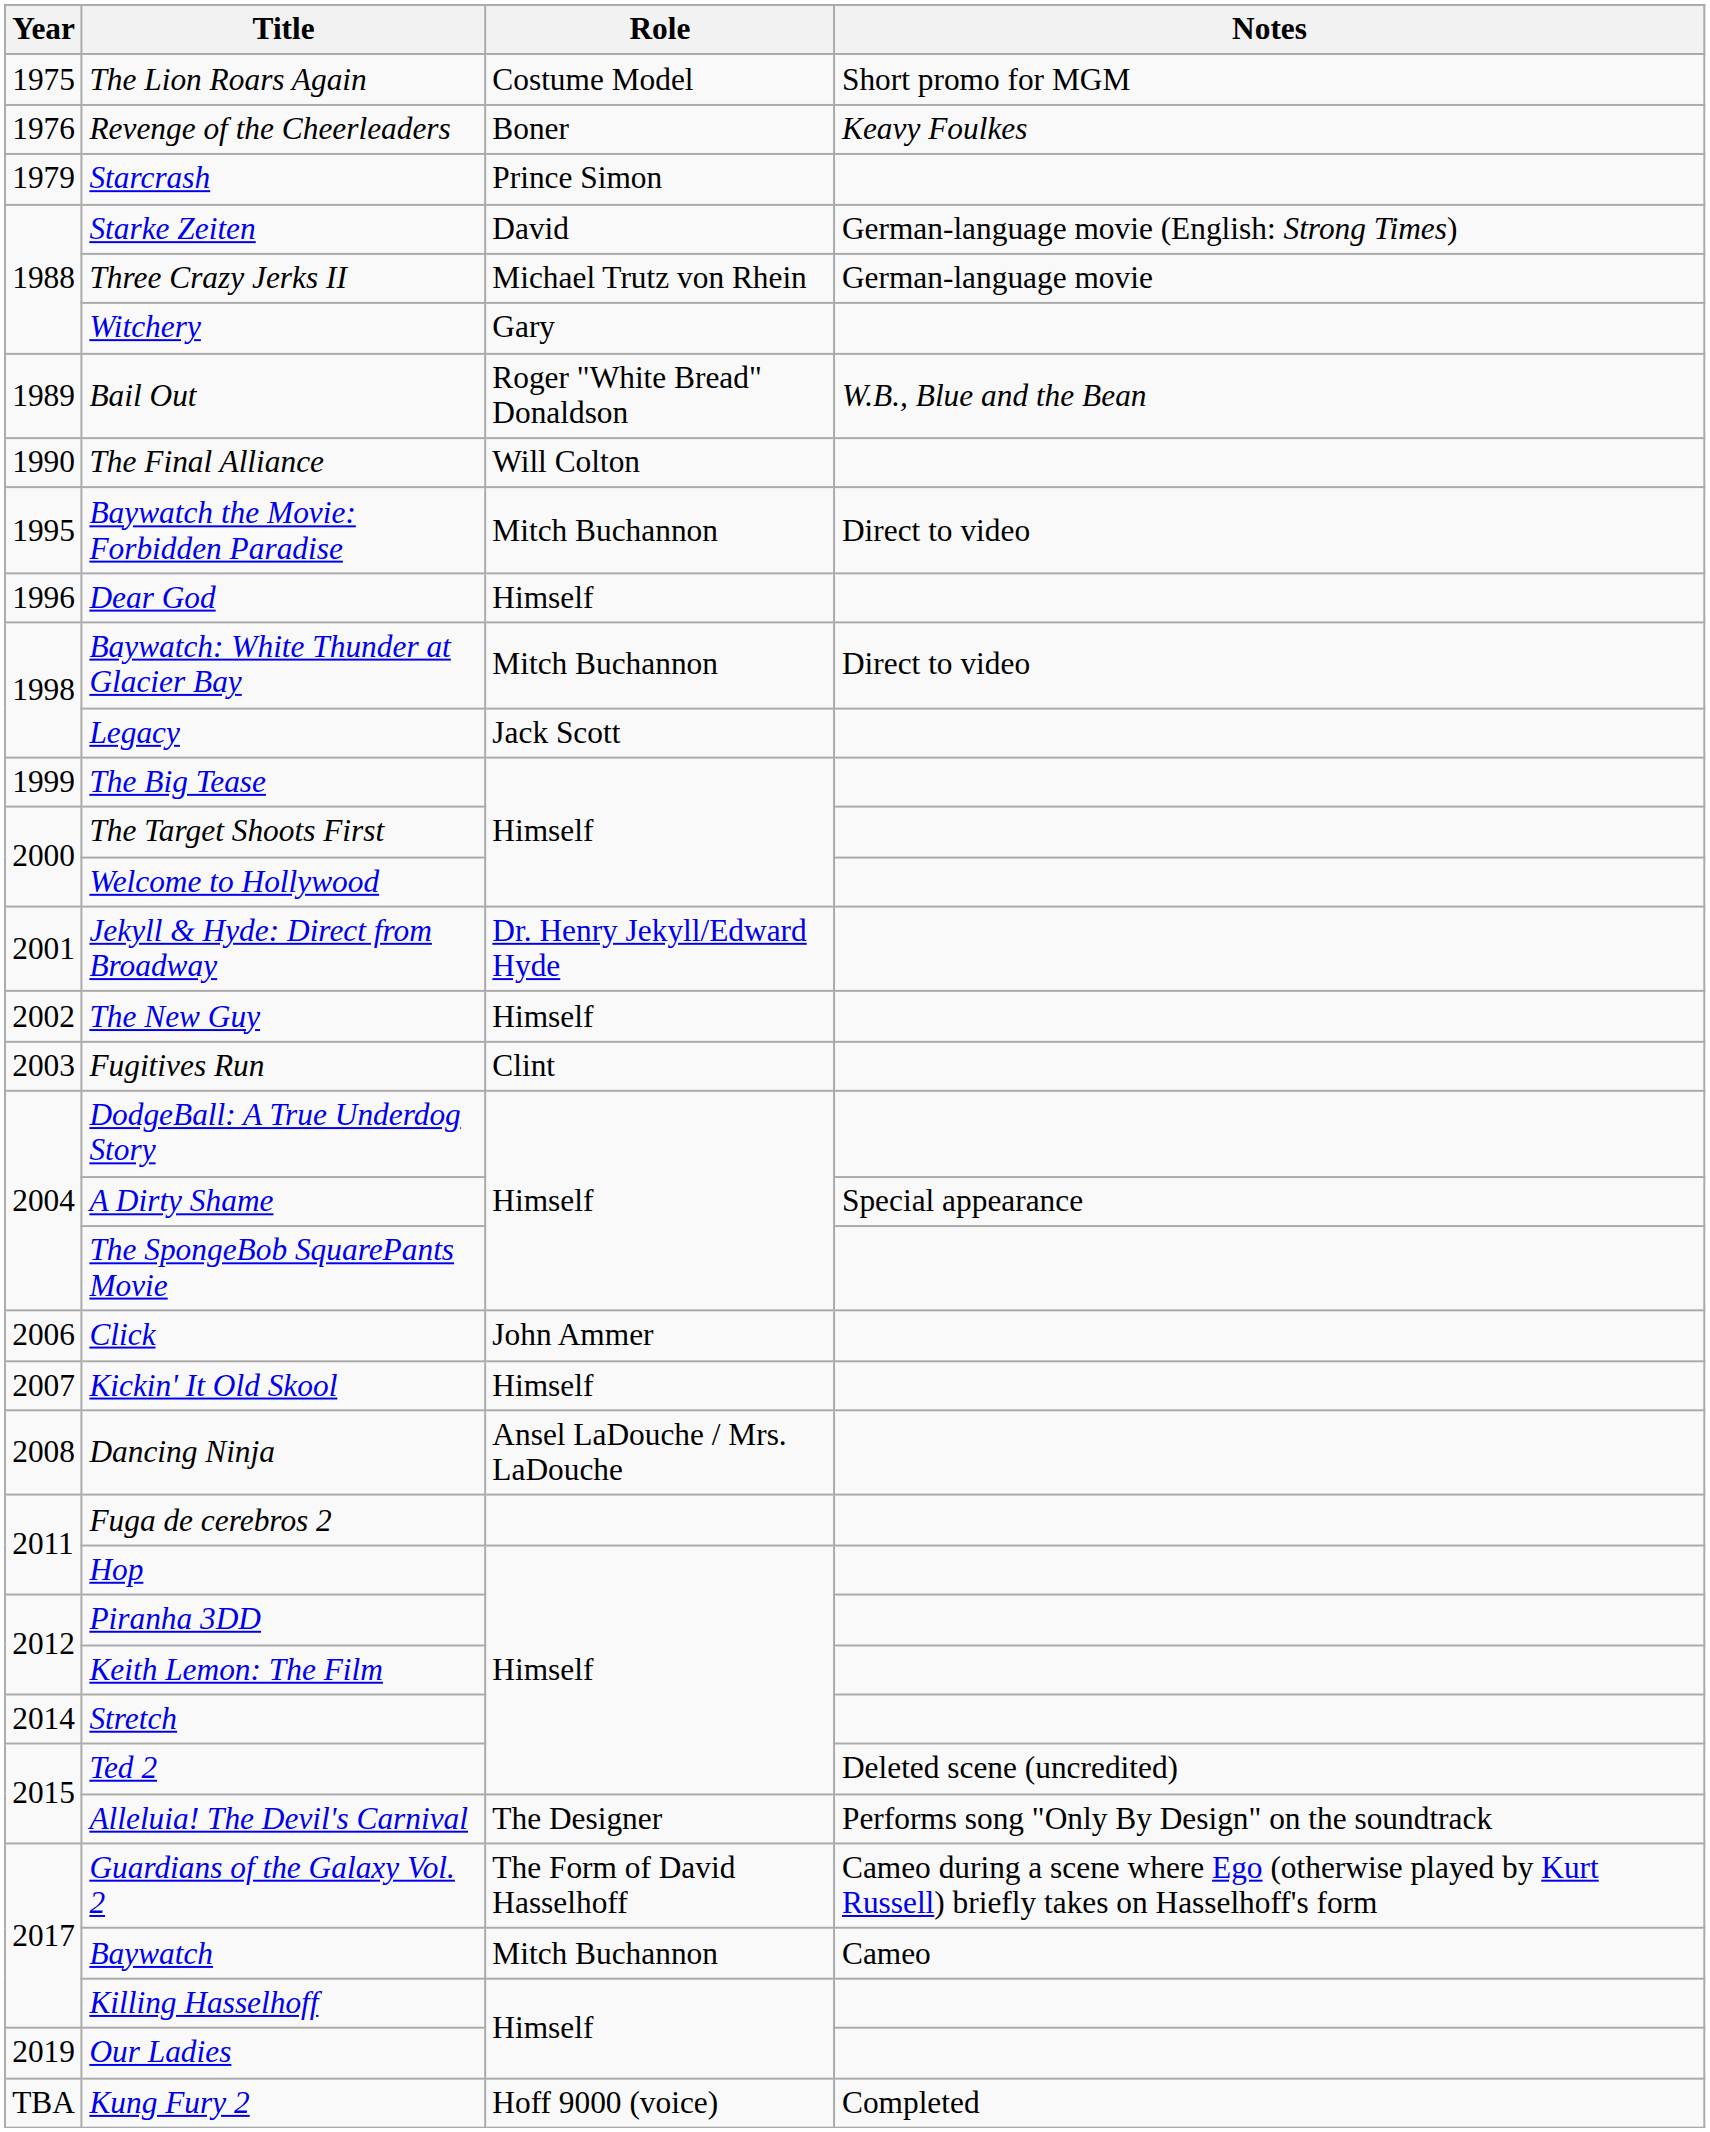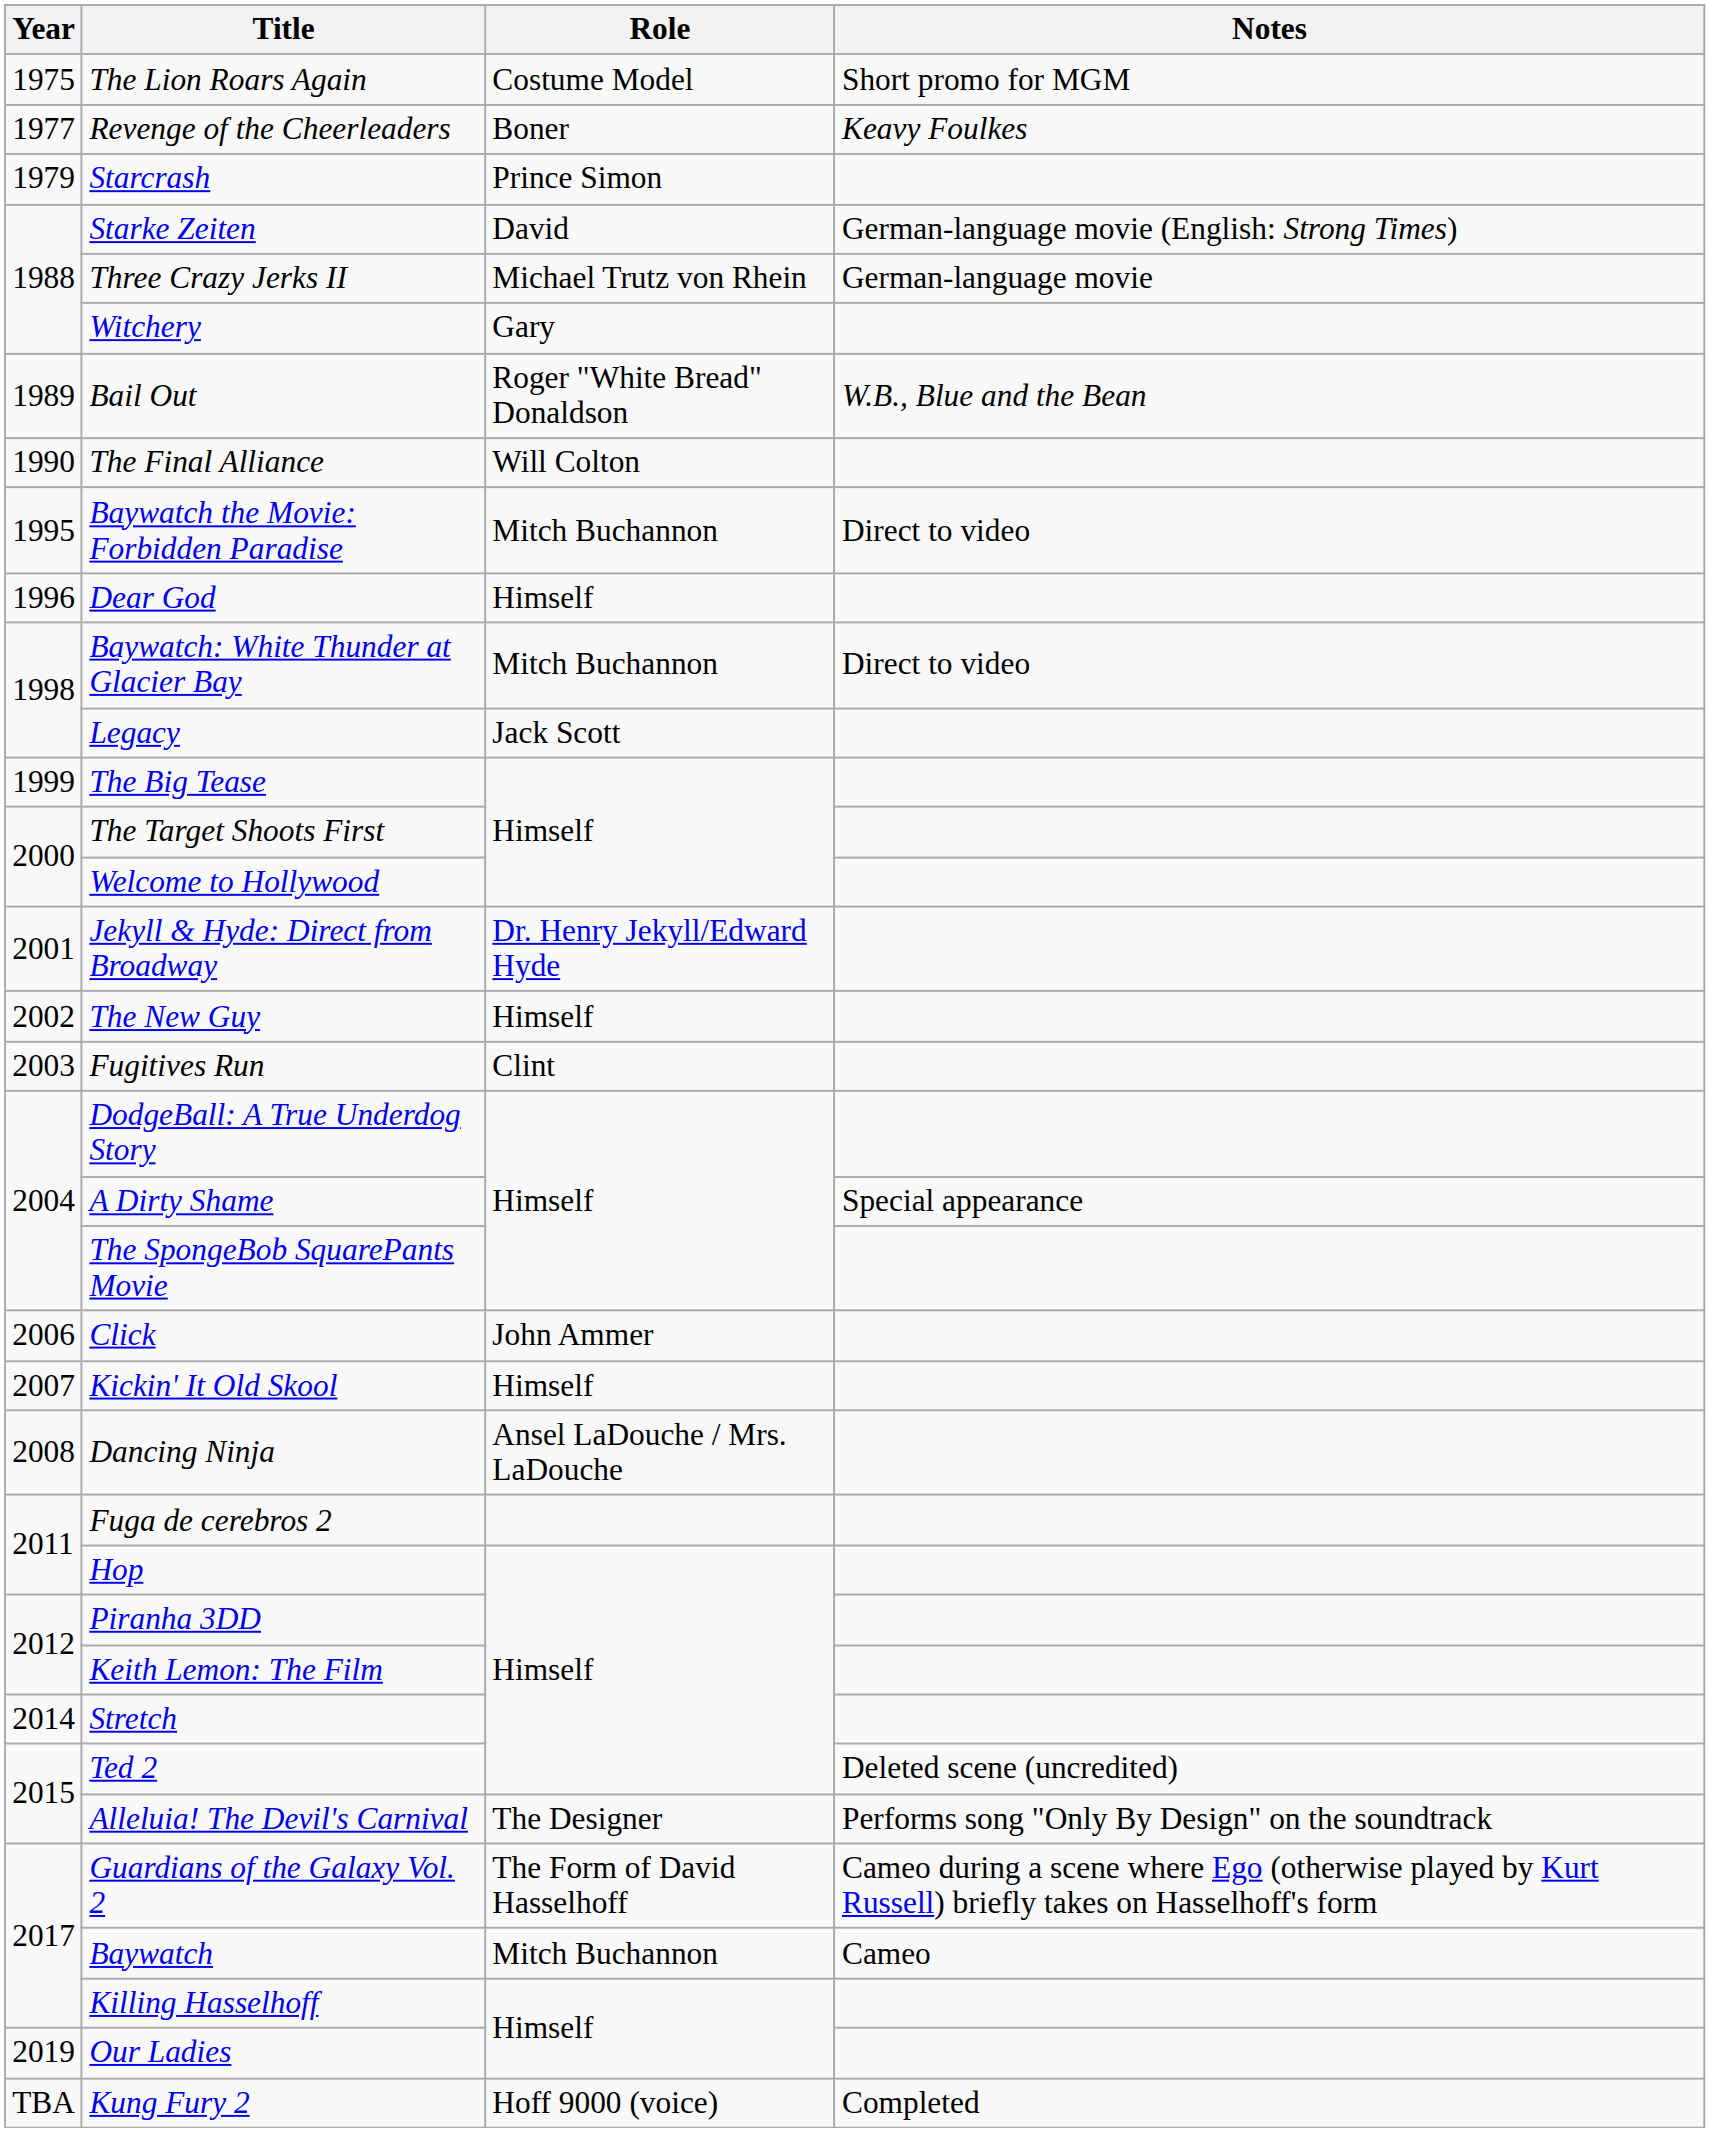Revenge of the Cheerleaders | Year: 1976 -> 1977
